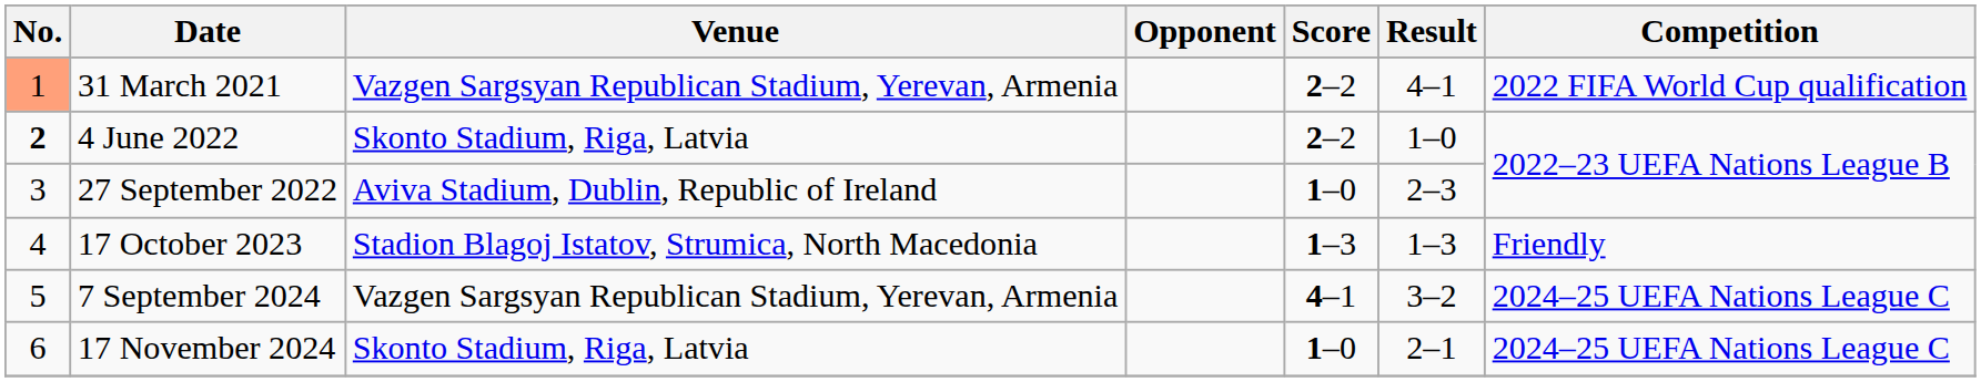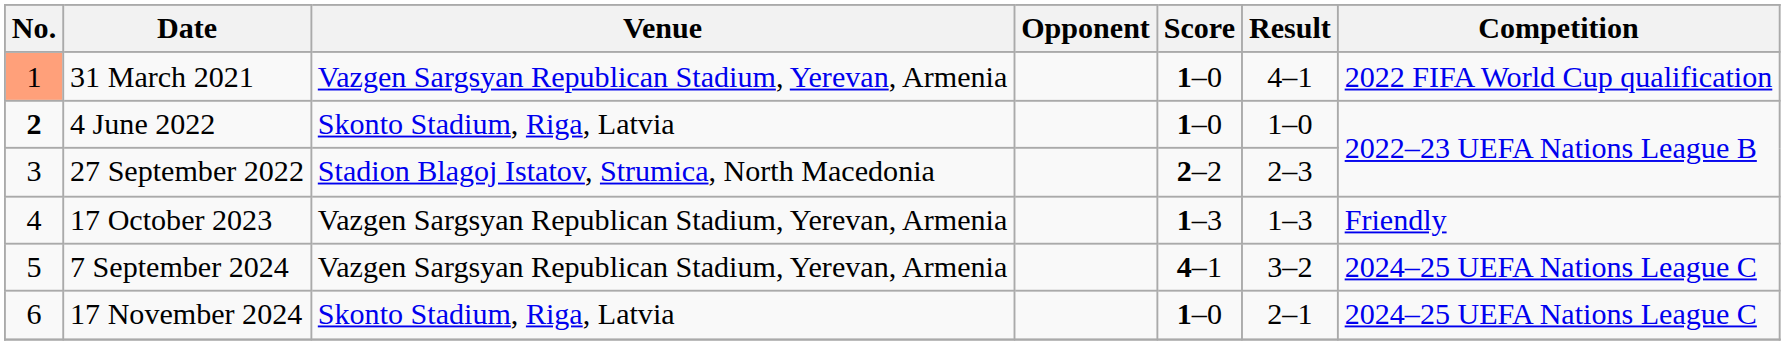31 March 2021 | Score: 2–2 -> 1–0
4 June 2022 | Score: 2–2 -> 1–0
27 September 2022 | Venue: Aviva Stadium, Dublin, Republic of Ireland -> Stadion Blagoj Istatov, Strumica, North Macedonia
27 September 2022 | Score: 1–0 -> 2–2
17 October 2023 | Venue: Stadion Blagoj Istatov, Strumica, North Macedonia -> Vazgen Sargsyan Republican Stadium, Yerevan, Armenia
